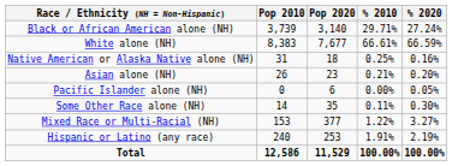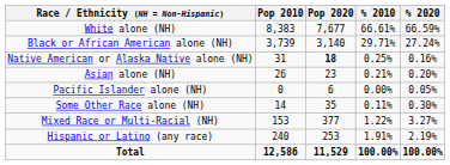rows swapped: White alone (NH) <-> Black or African American alone (NH)
Native American or Alaska Native alone (NH) | Pop 2020: normal -> bold
